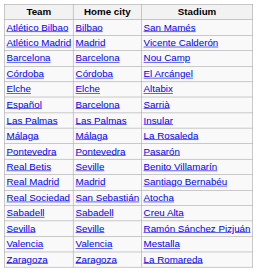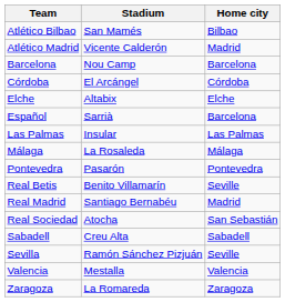columns swapped: Home city <-> Stadium
